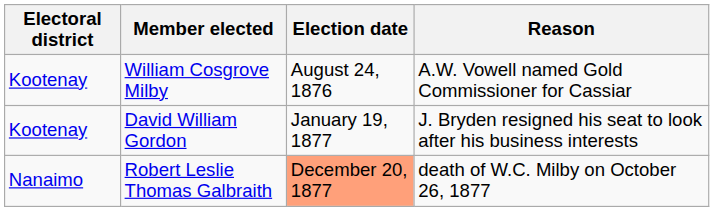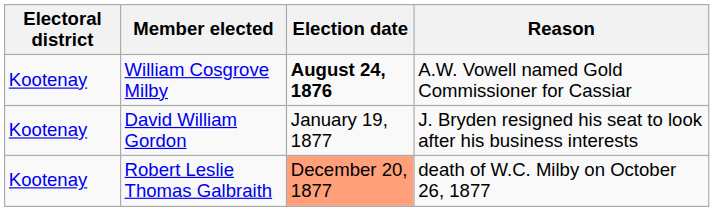William Cosgrove Milby | Election date: normal -> bold
Robert Leslie Thomas Galbraith | Electoral district: Nanaimo -> Kootenay
